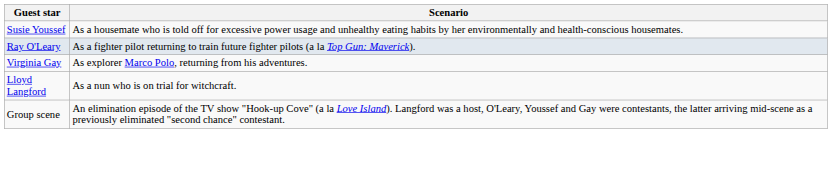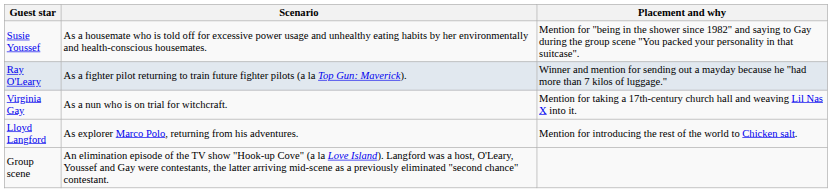+ column: Placement and why | Mention for "being in the shower since 1982" and saying to Gay during the group scene "You packed your personality in that suitcase". | Winner and mention for sending out a mayday because he "had more than 7 kilos of luggage." | Mention for taking a 17th-century church hall and weaving Lil Nas X into it. | Mention for introducing the rest of the world to Chicken salt.
Virginia Gay | Scenario: As explorer Marco Polo, returning from his adventures. -> As a nun who is on trial for witchcraft.
Lloyd Langford | Scenario: As a nun who is on trial for witchcraft. -> As explorer Marco Polo, returning from his adventures.
